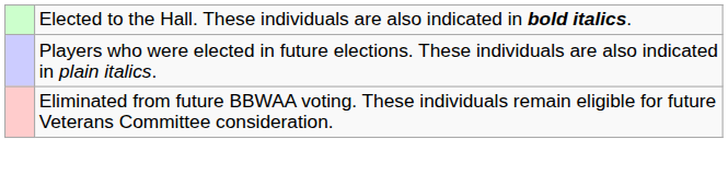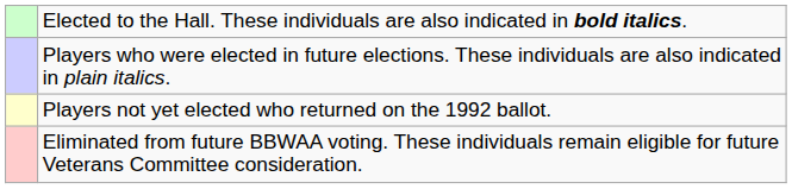+ row: Players not yet elected who returned on the 1992 ballot.
